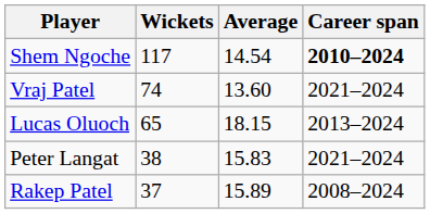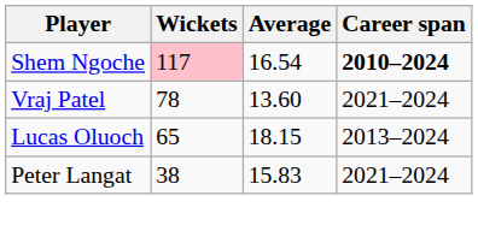Shem Ngoche | Wickets: no background -> pink background
Shem Ngoche | Average: 14.54 -> 16.54
Vraj Patel | Wickets: 74 -> 78
- row: Rakep Patel | 37 | 15.89 | 2008–2024
